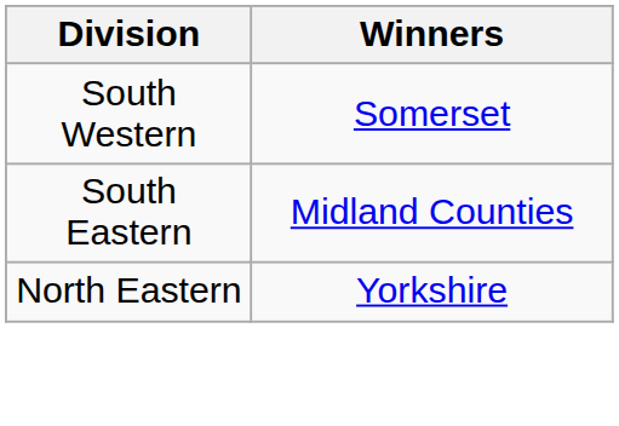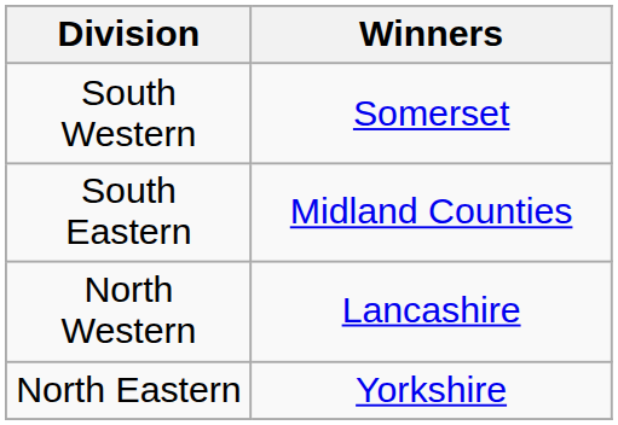+ row: North Western | Lancashire
